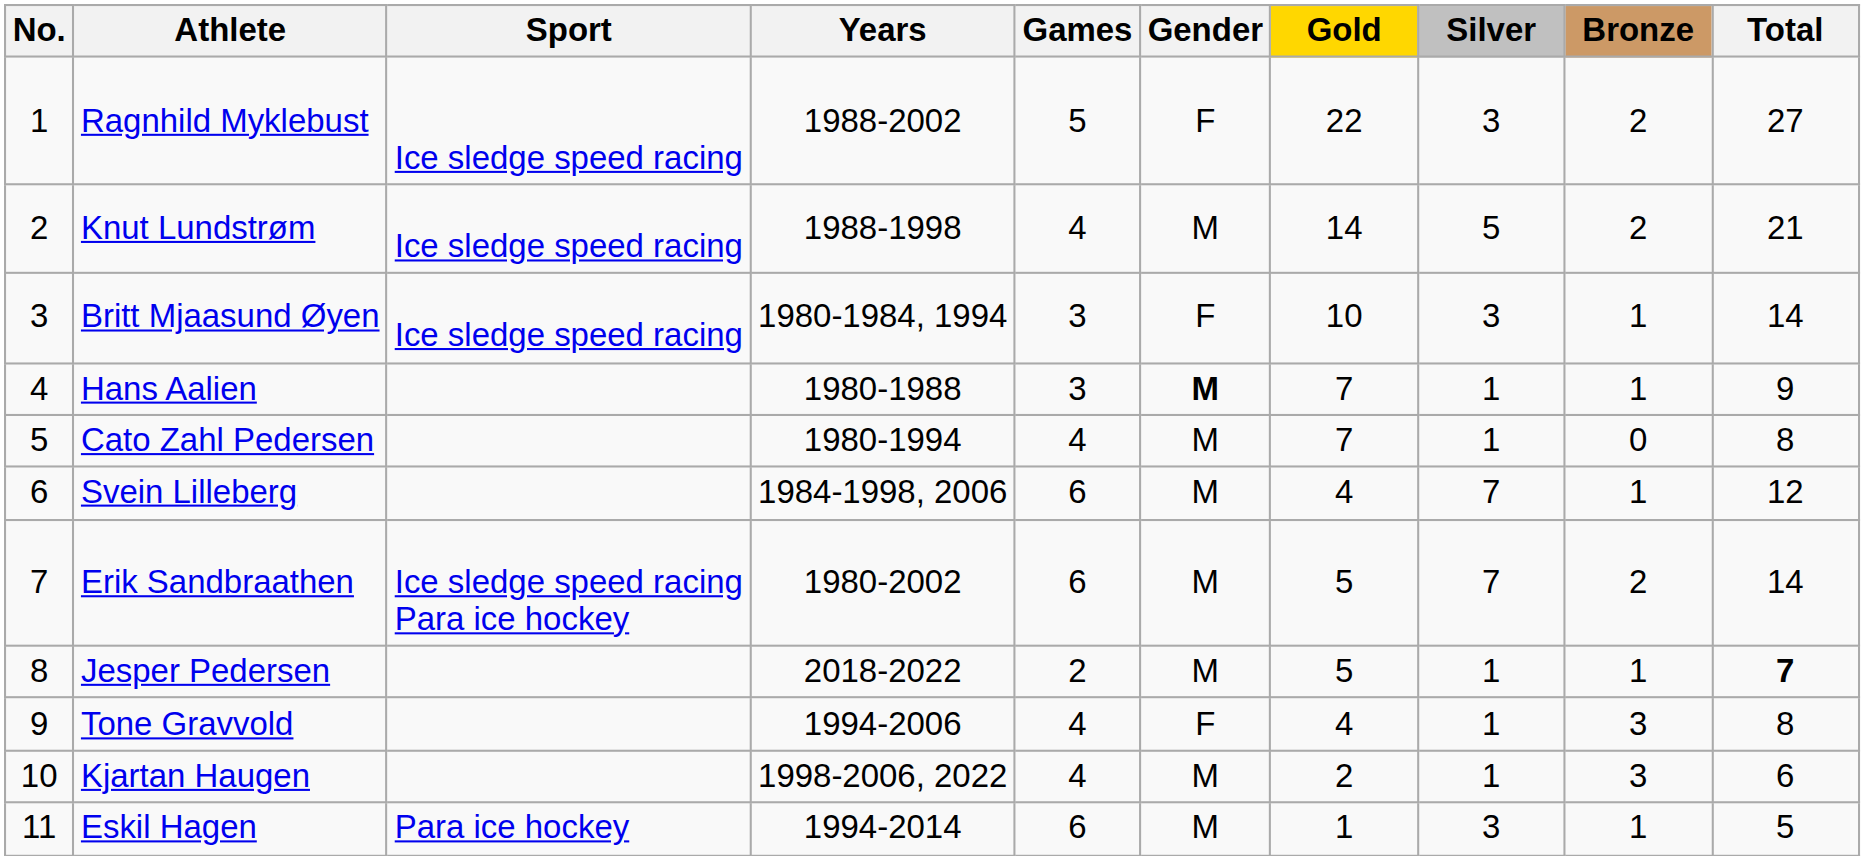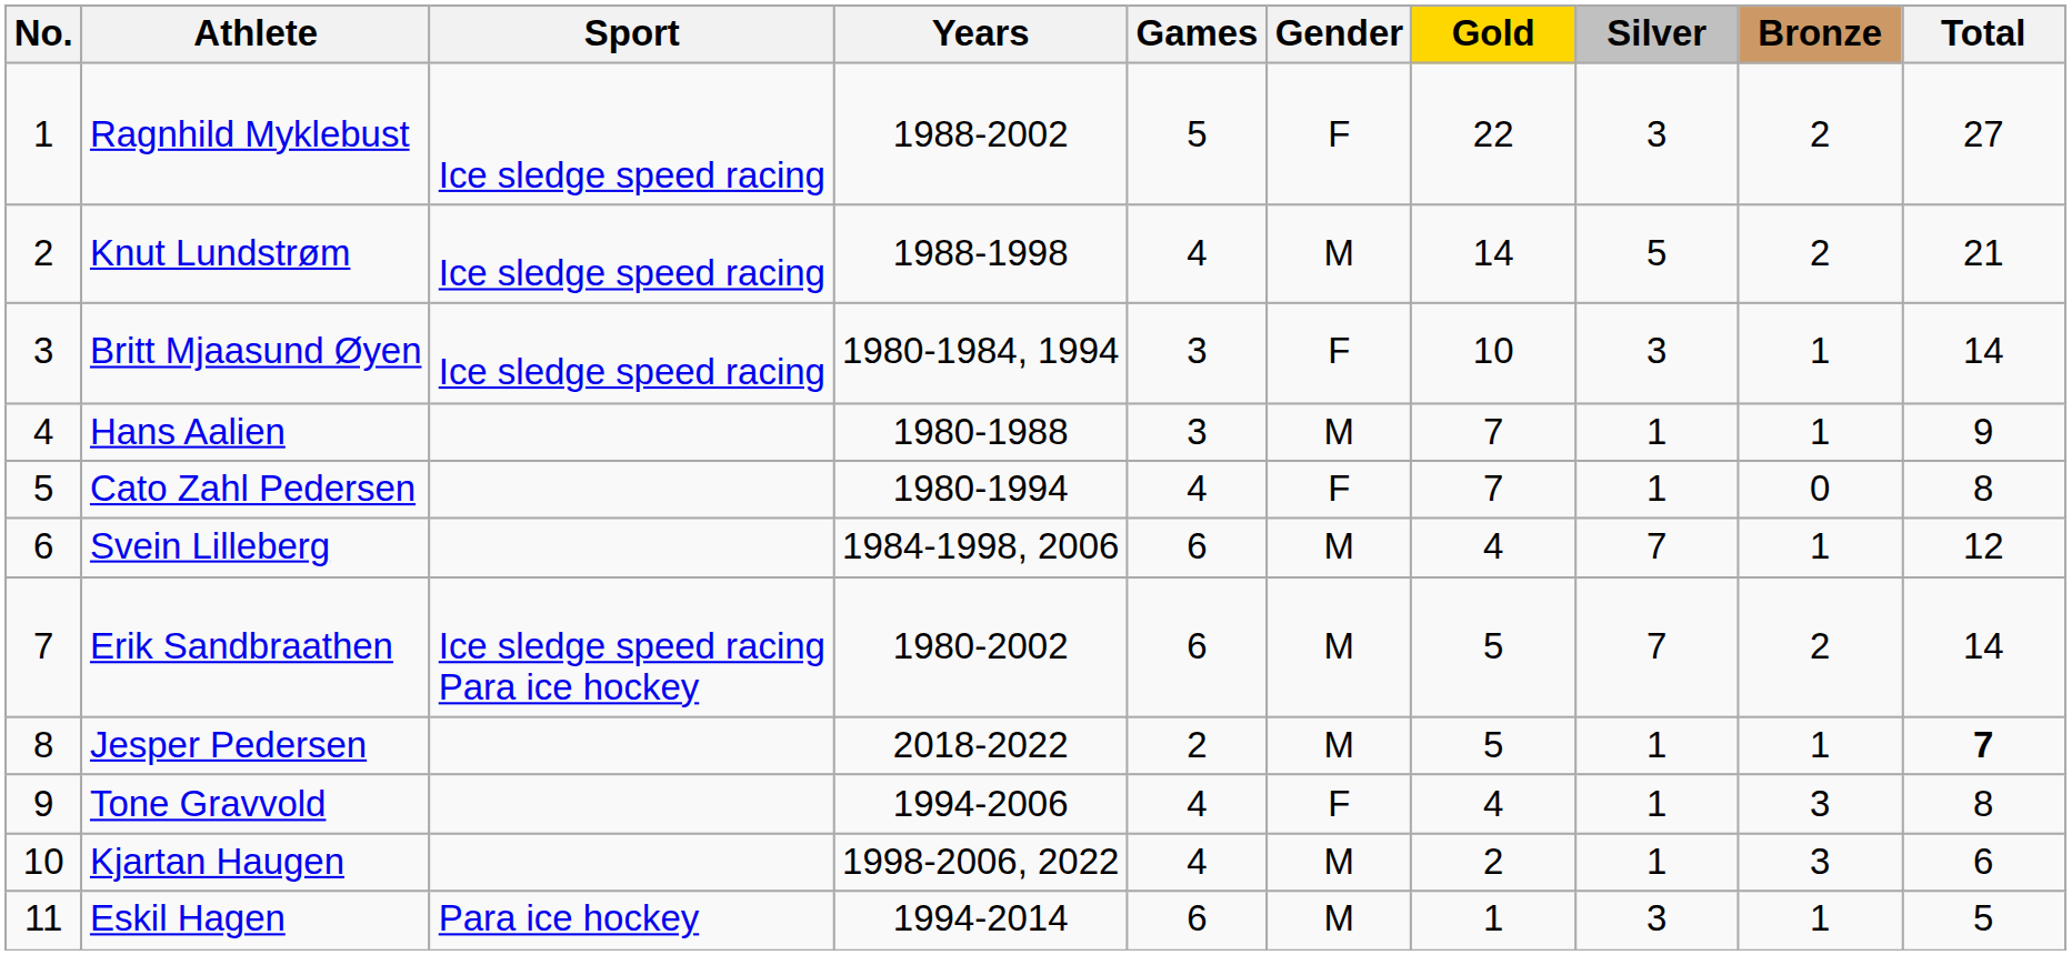Hans Aalien | Gender: bold -> normal
Cato Zahl Pedersen | Gender: M -> F
